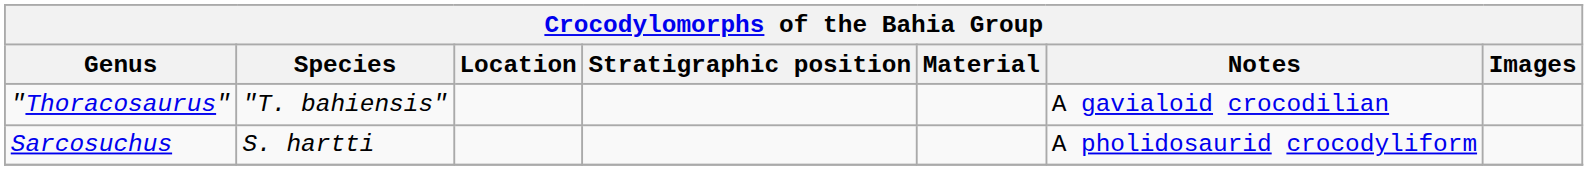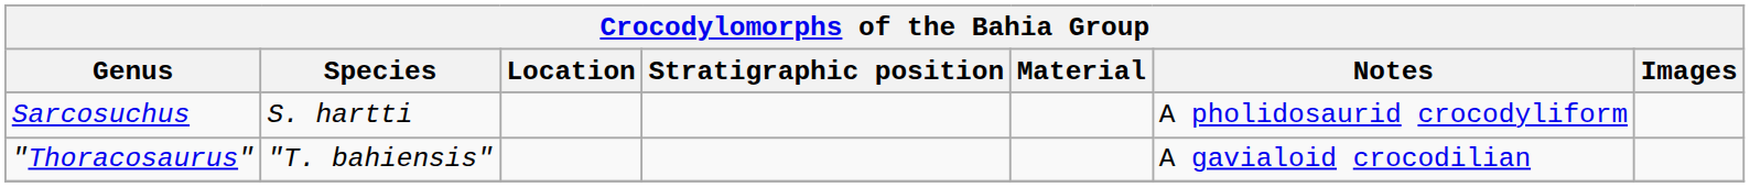rows swapped: Sarcosuchus <-> "Thoracosaurus"
